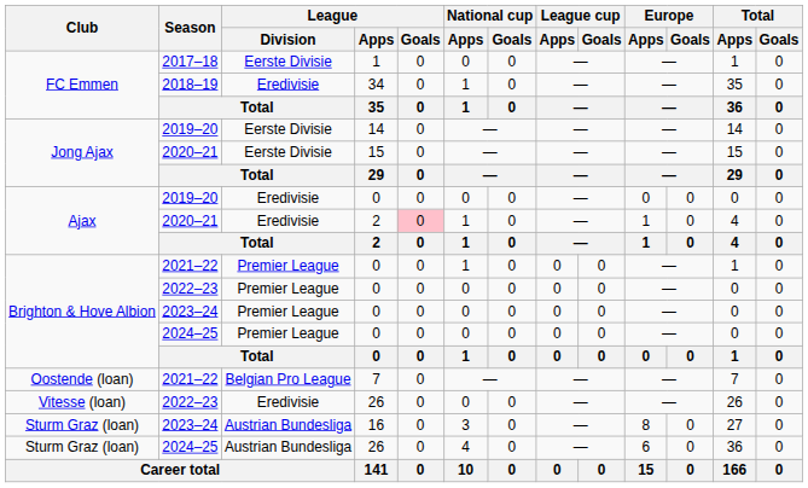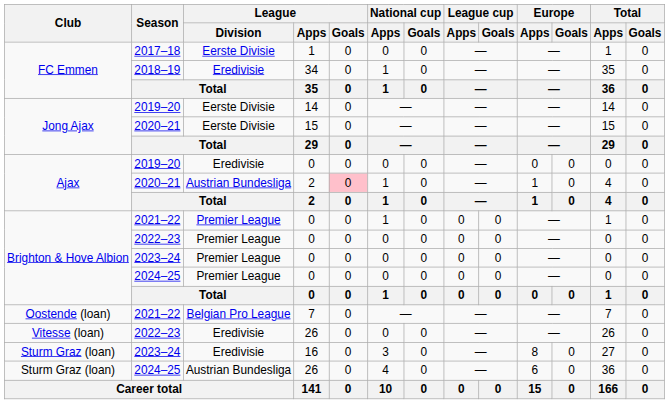2020–21 / 2 | League / Division: Eredivisie -> Austrian Bundesliga
16 | League / Division: Austrian Bundesliga -> Eredivisie
